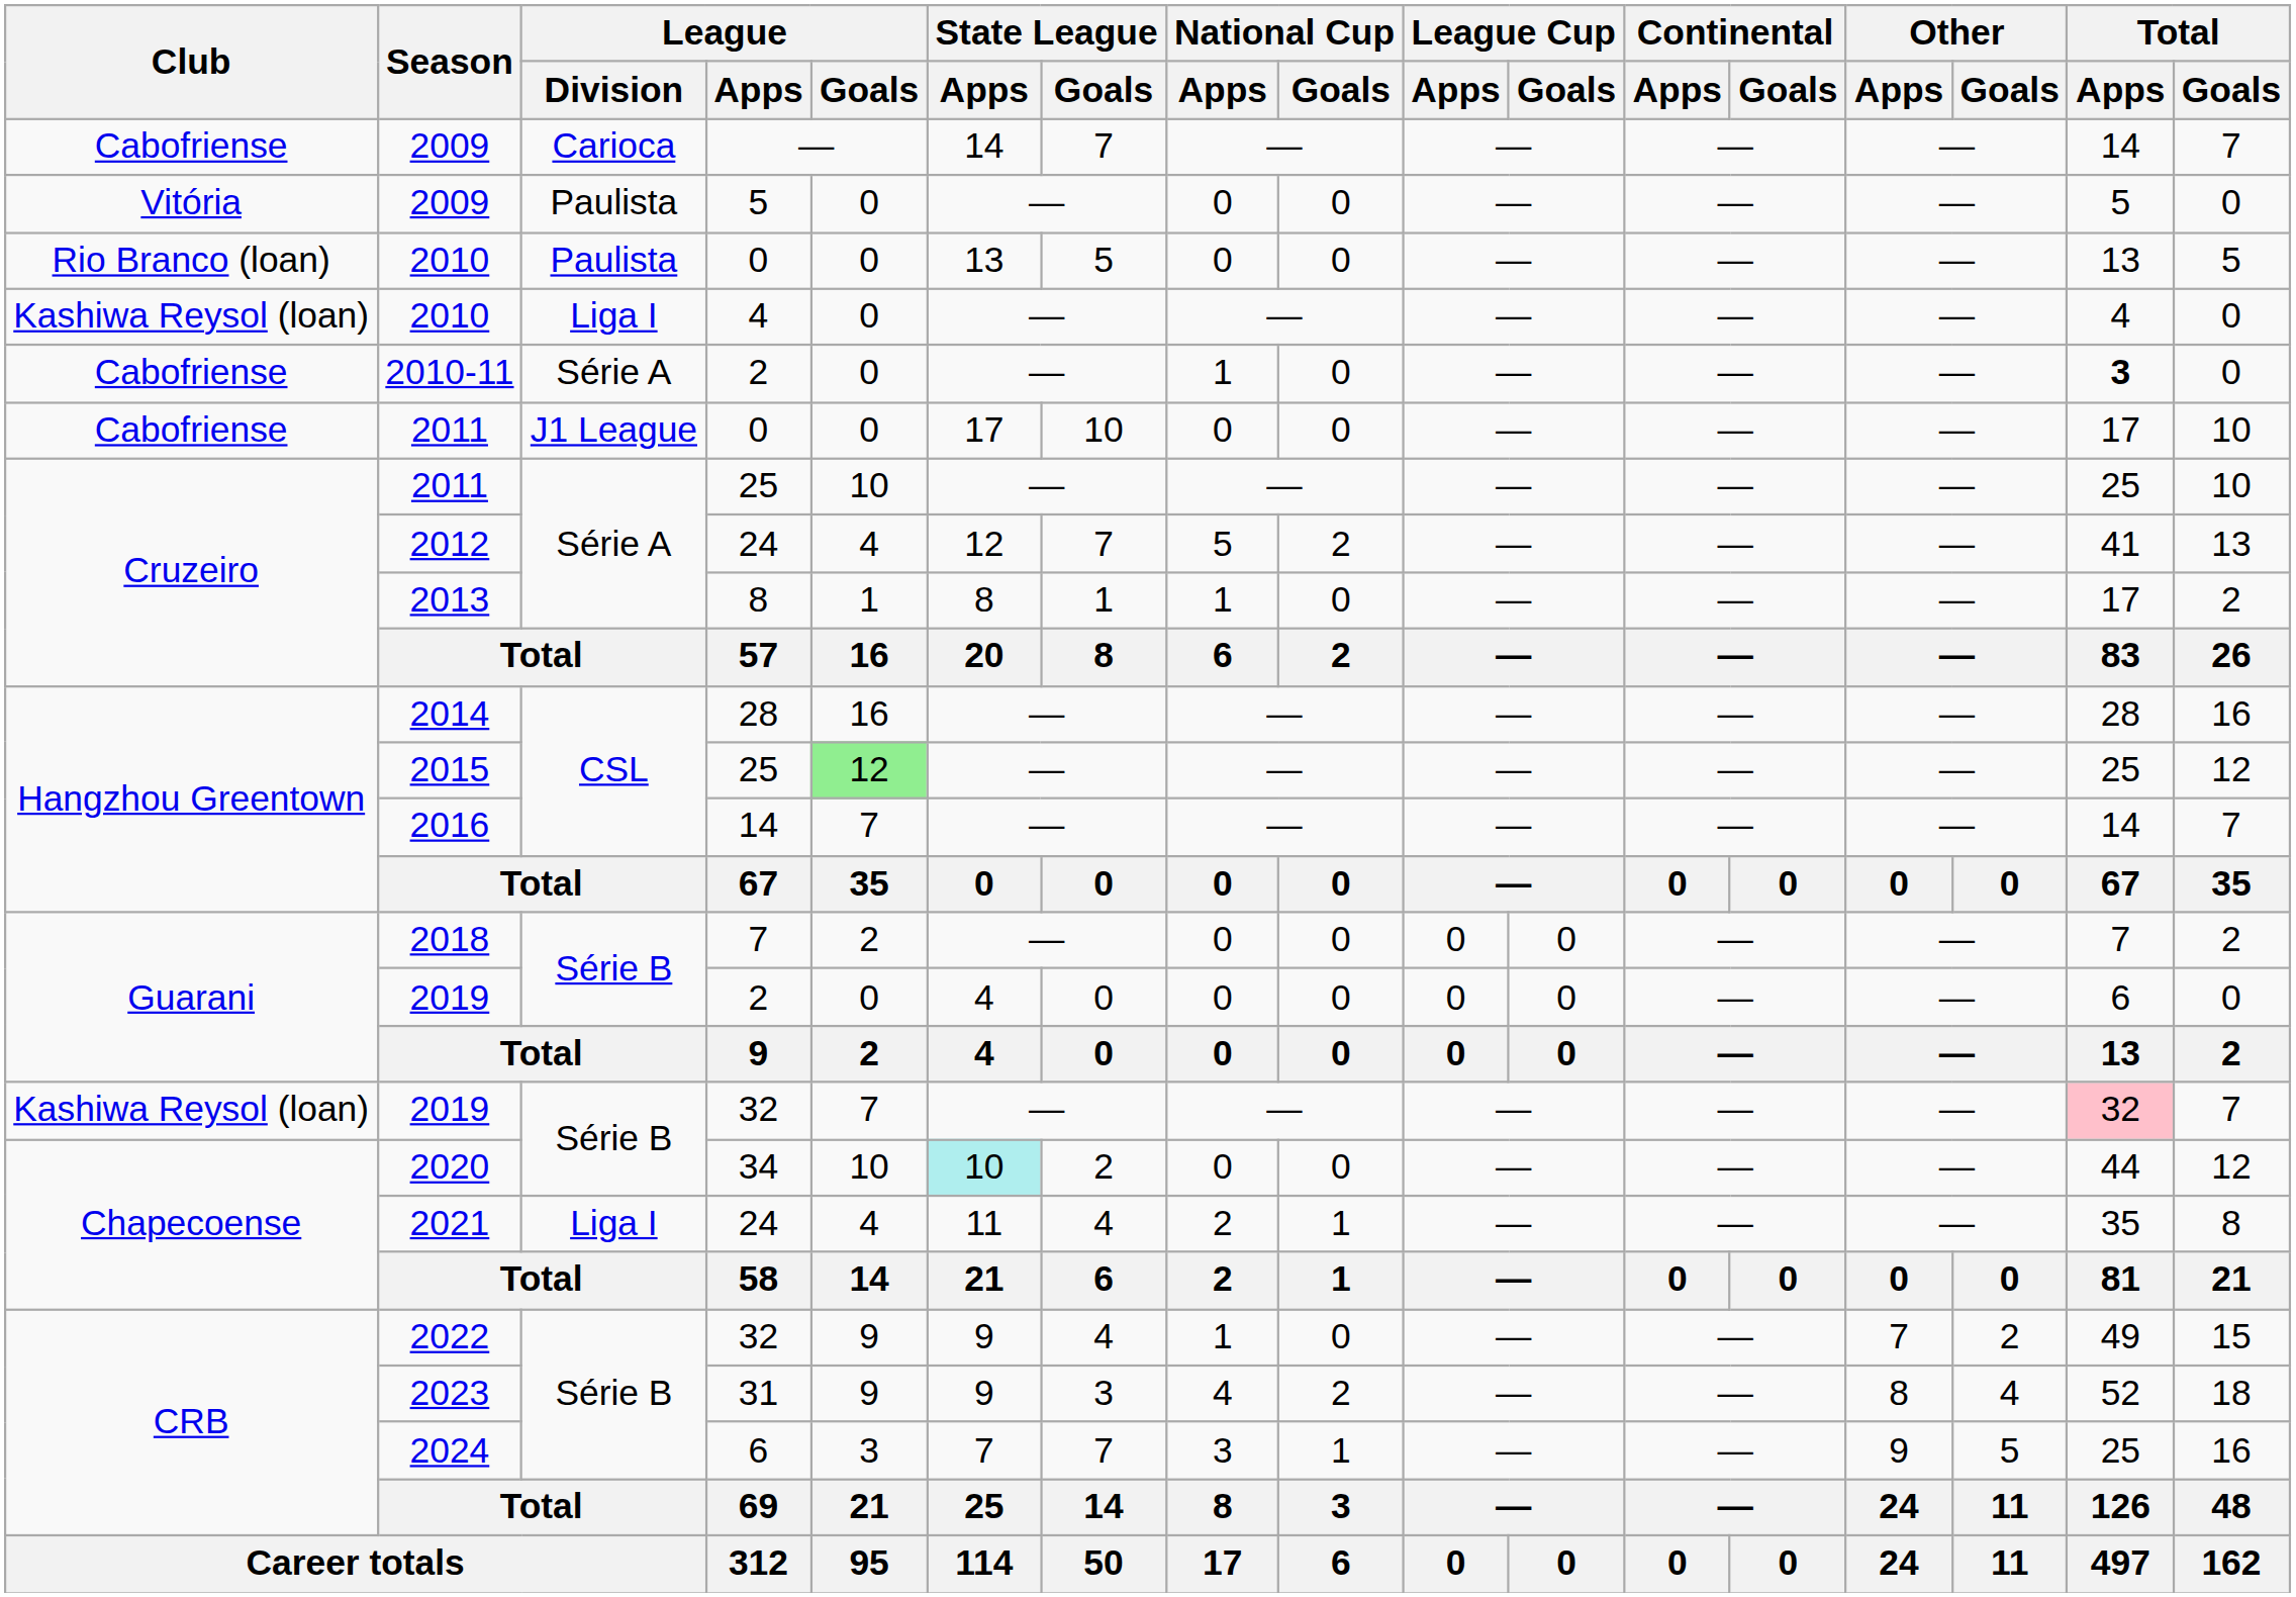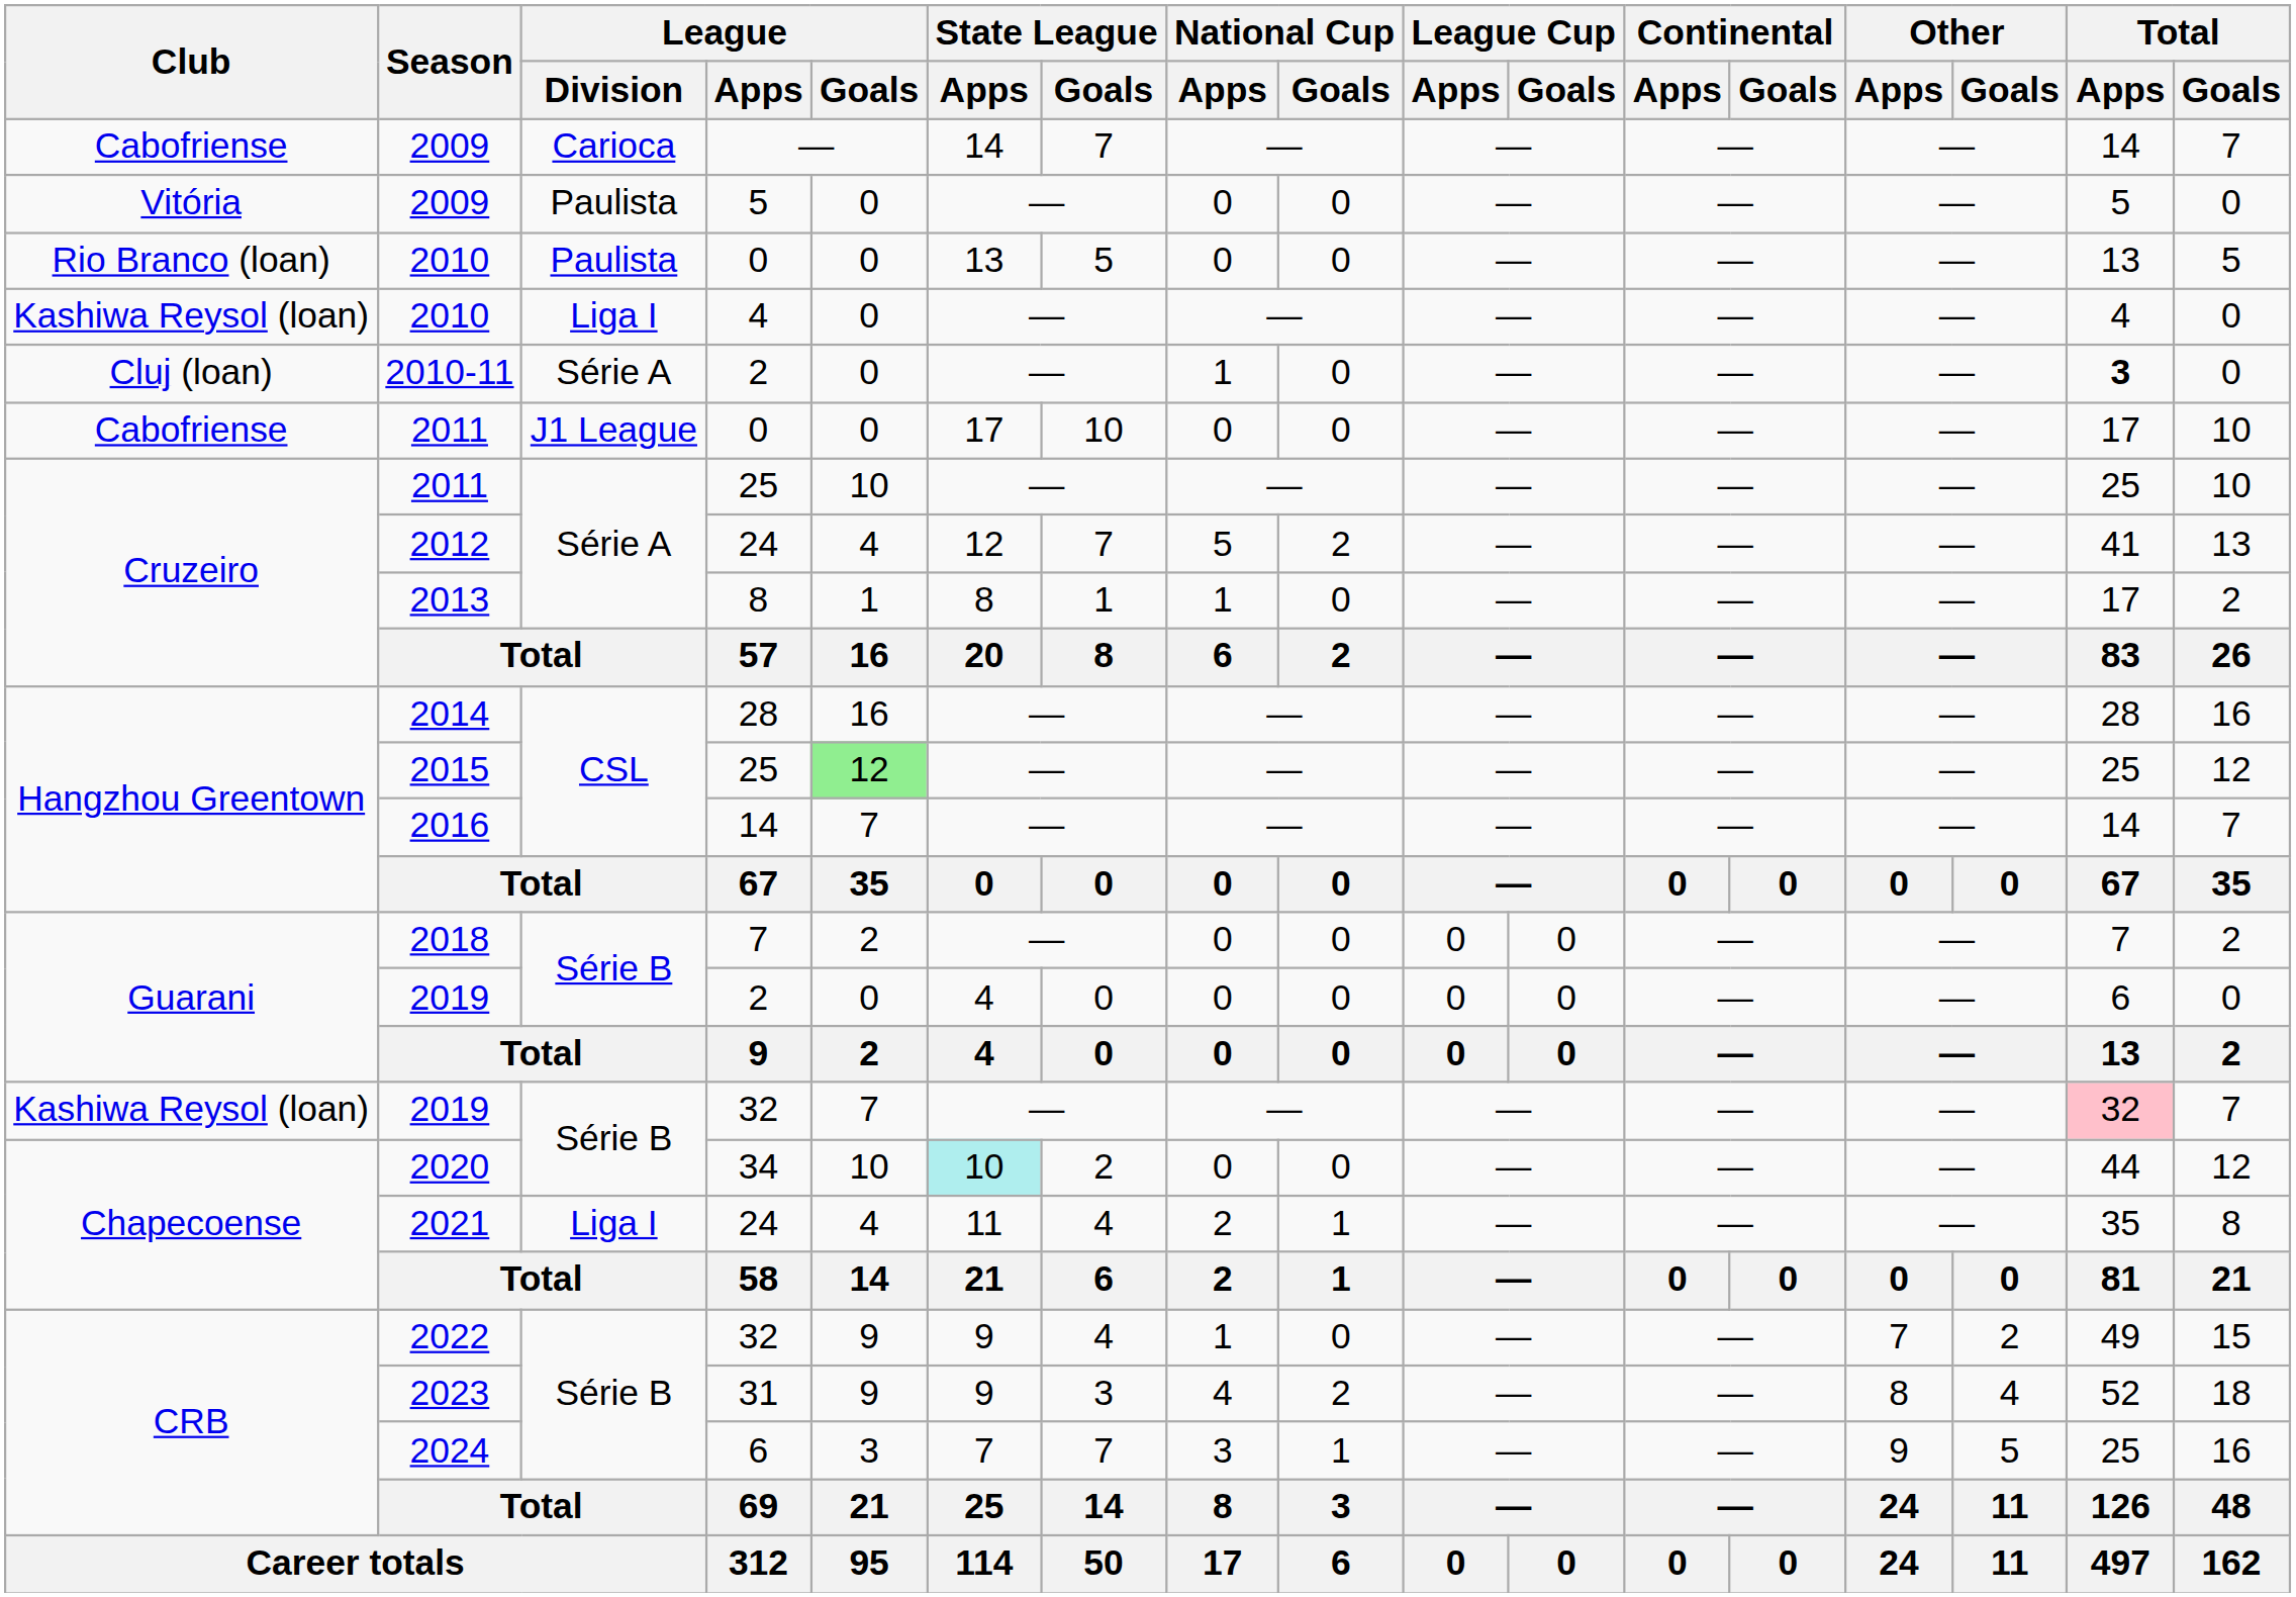2010-11 | Club: Cabofriense -> Cluj (loan)
